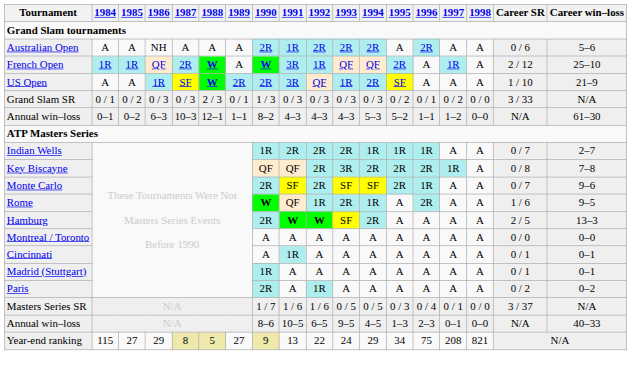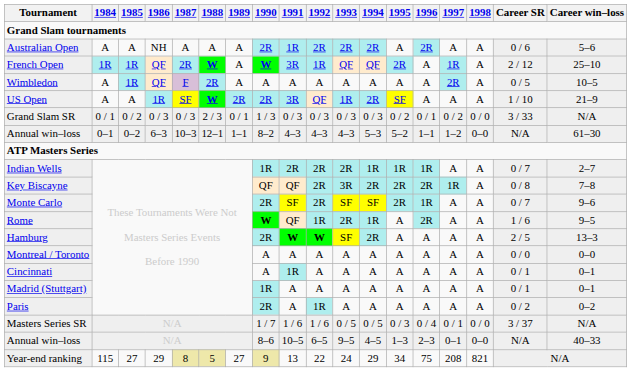+ row: Wimbledon | A | 1R | QF | F | 2R | A | A | A | A | A | A | A | A | 2R | A | 0 / 5 | 10–5
